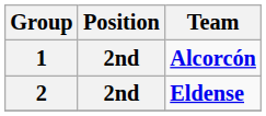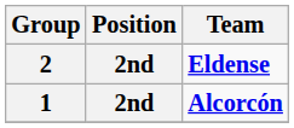rows swapped: 1 <-> 2
